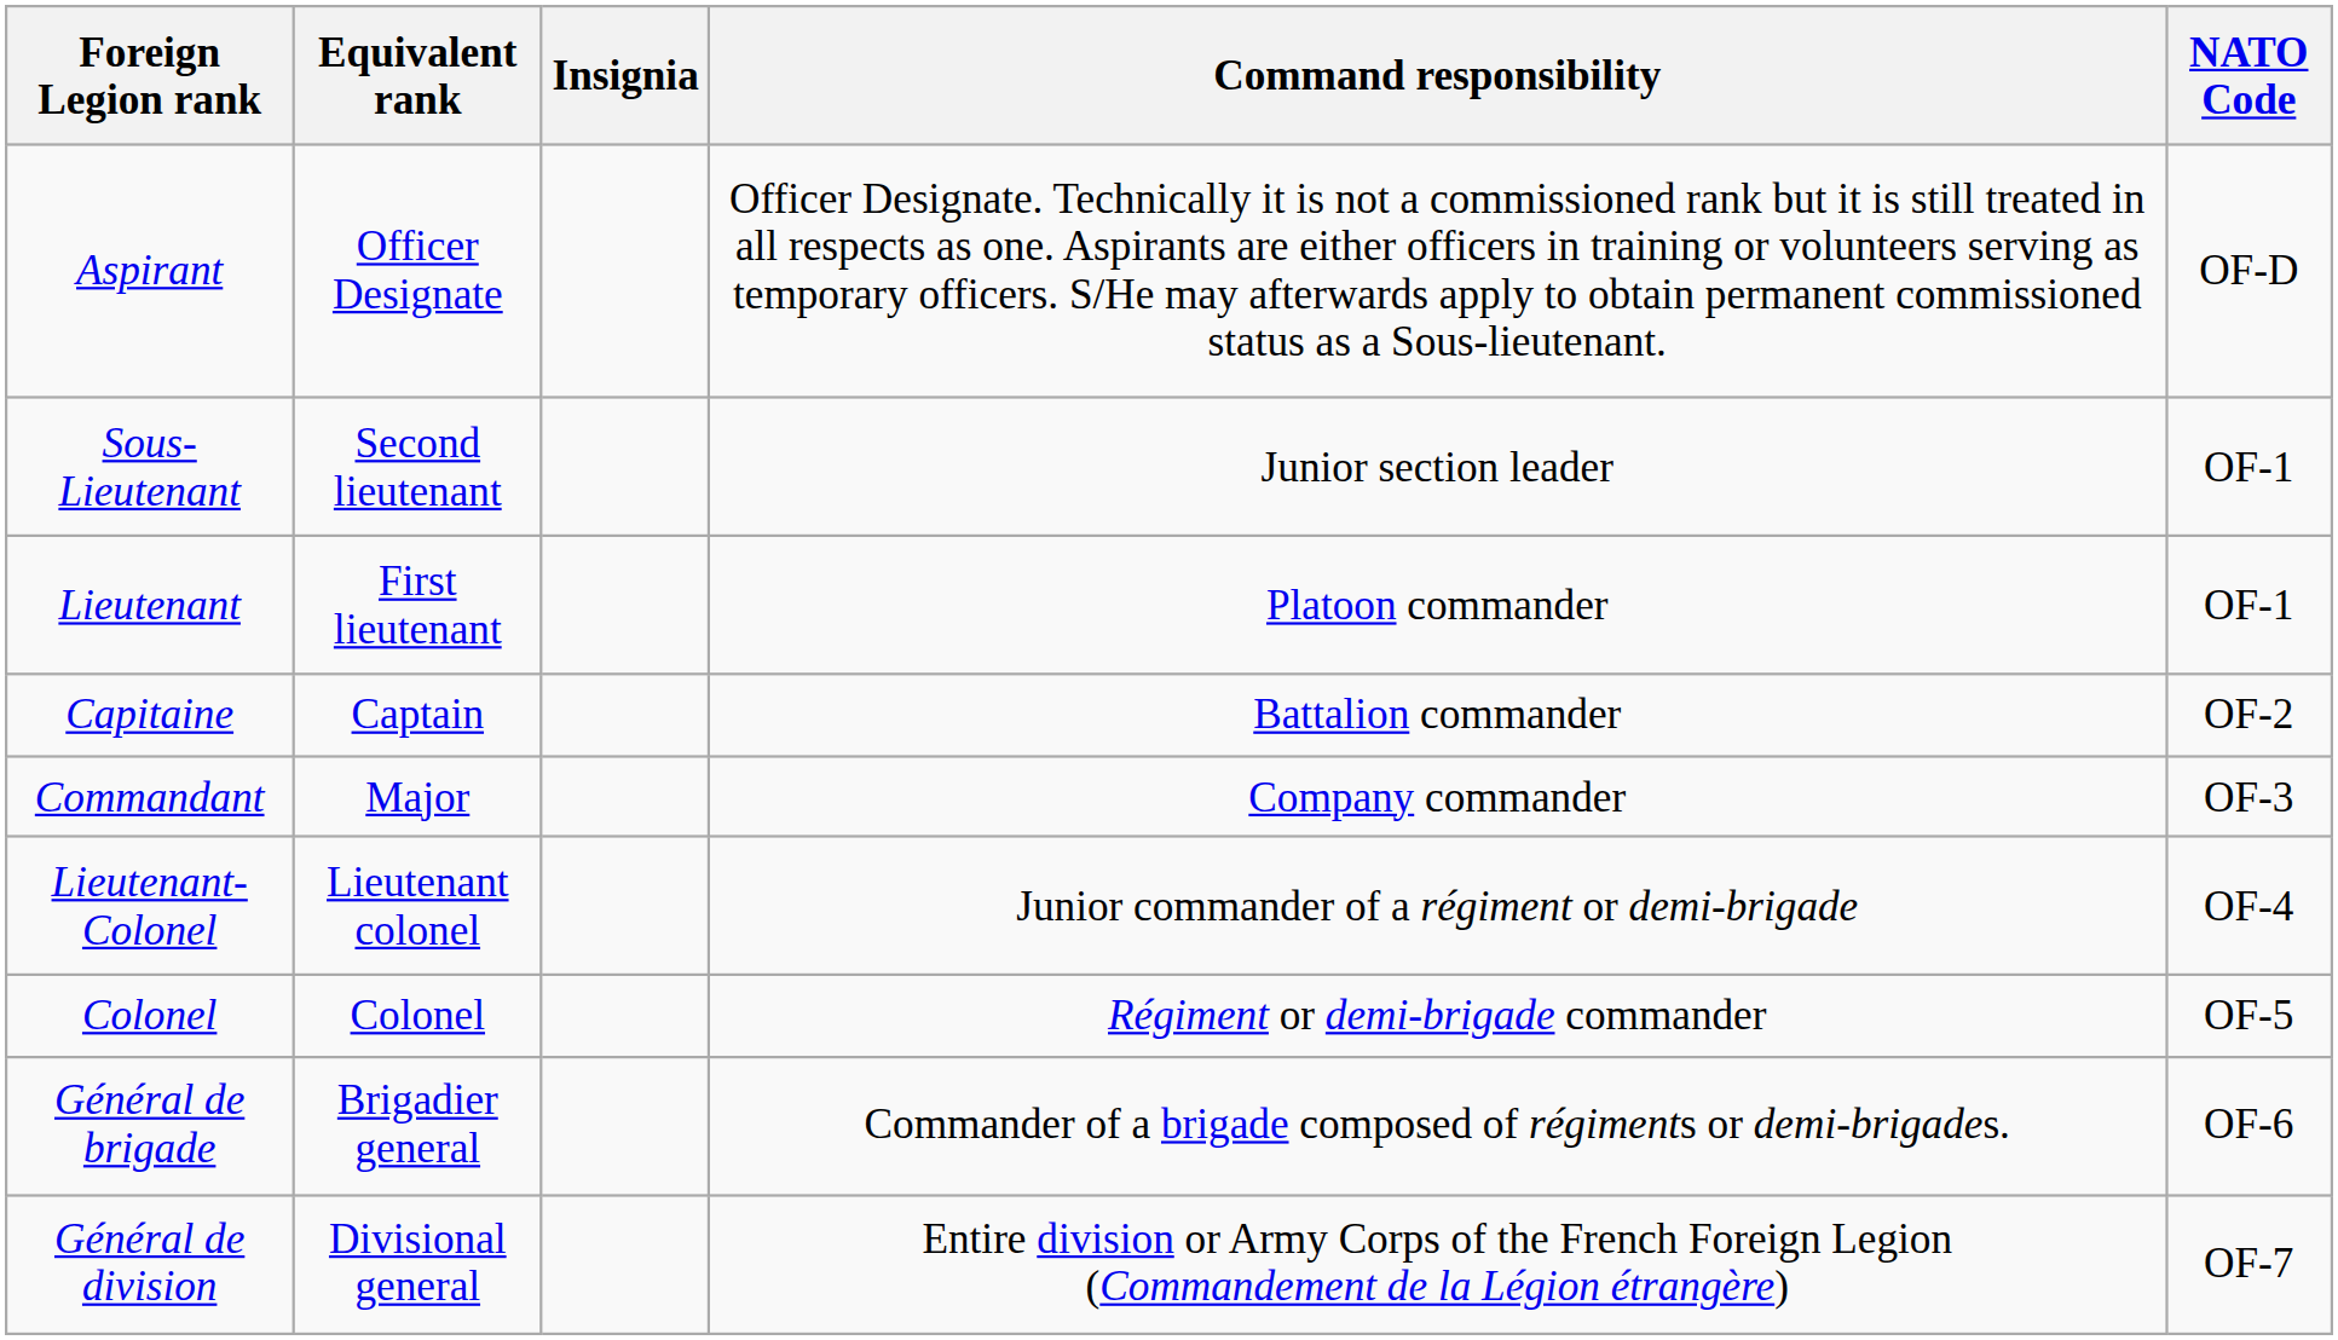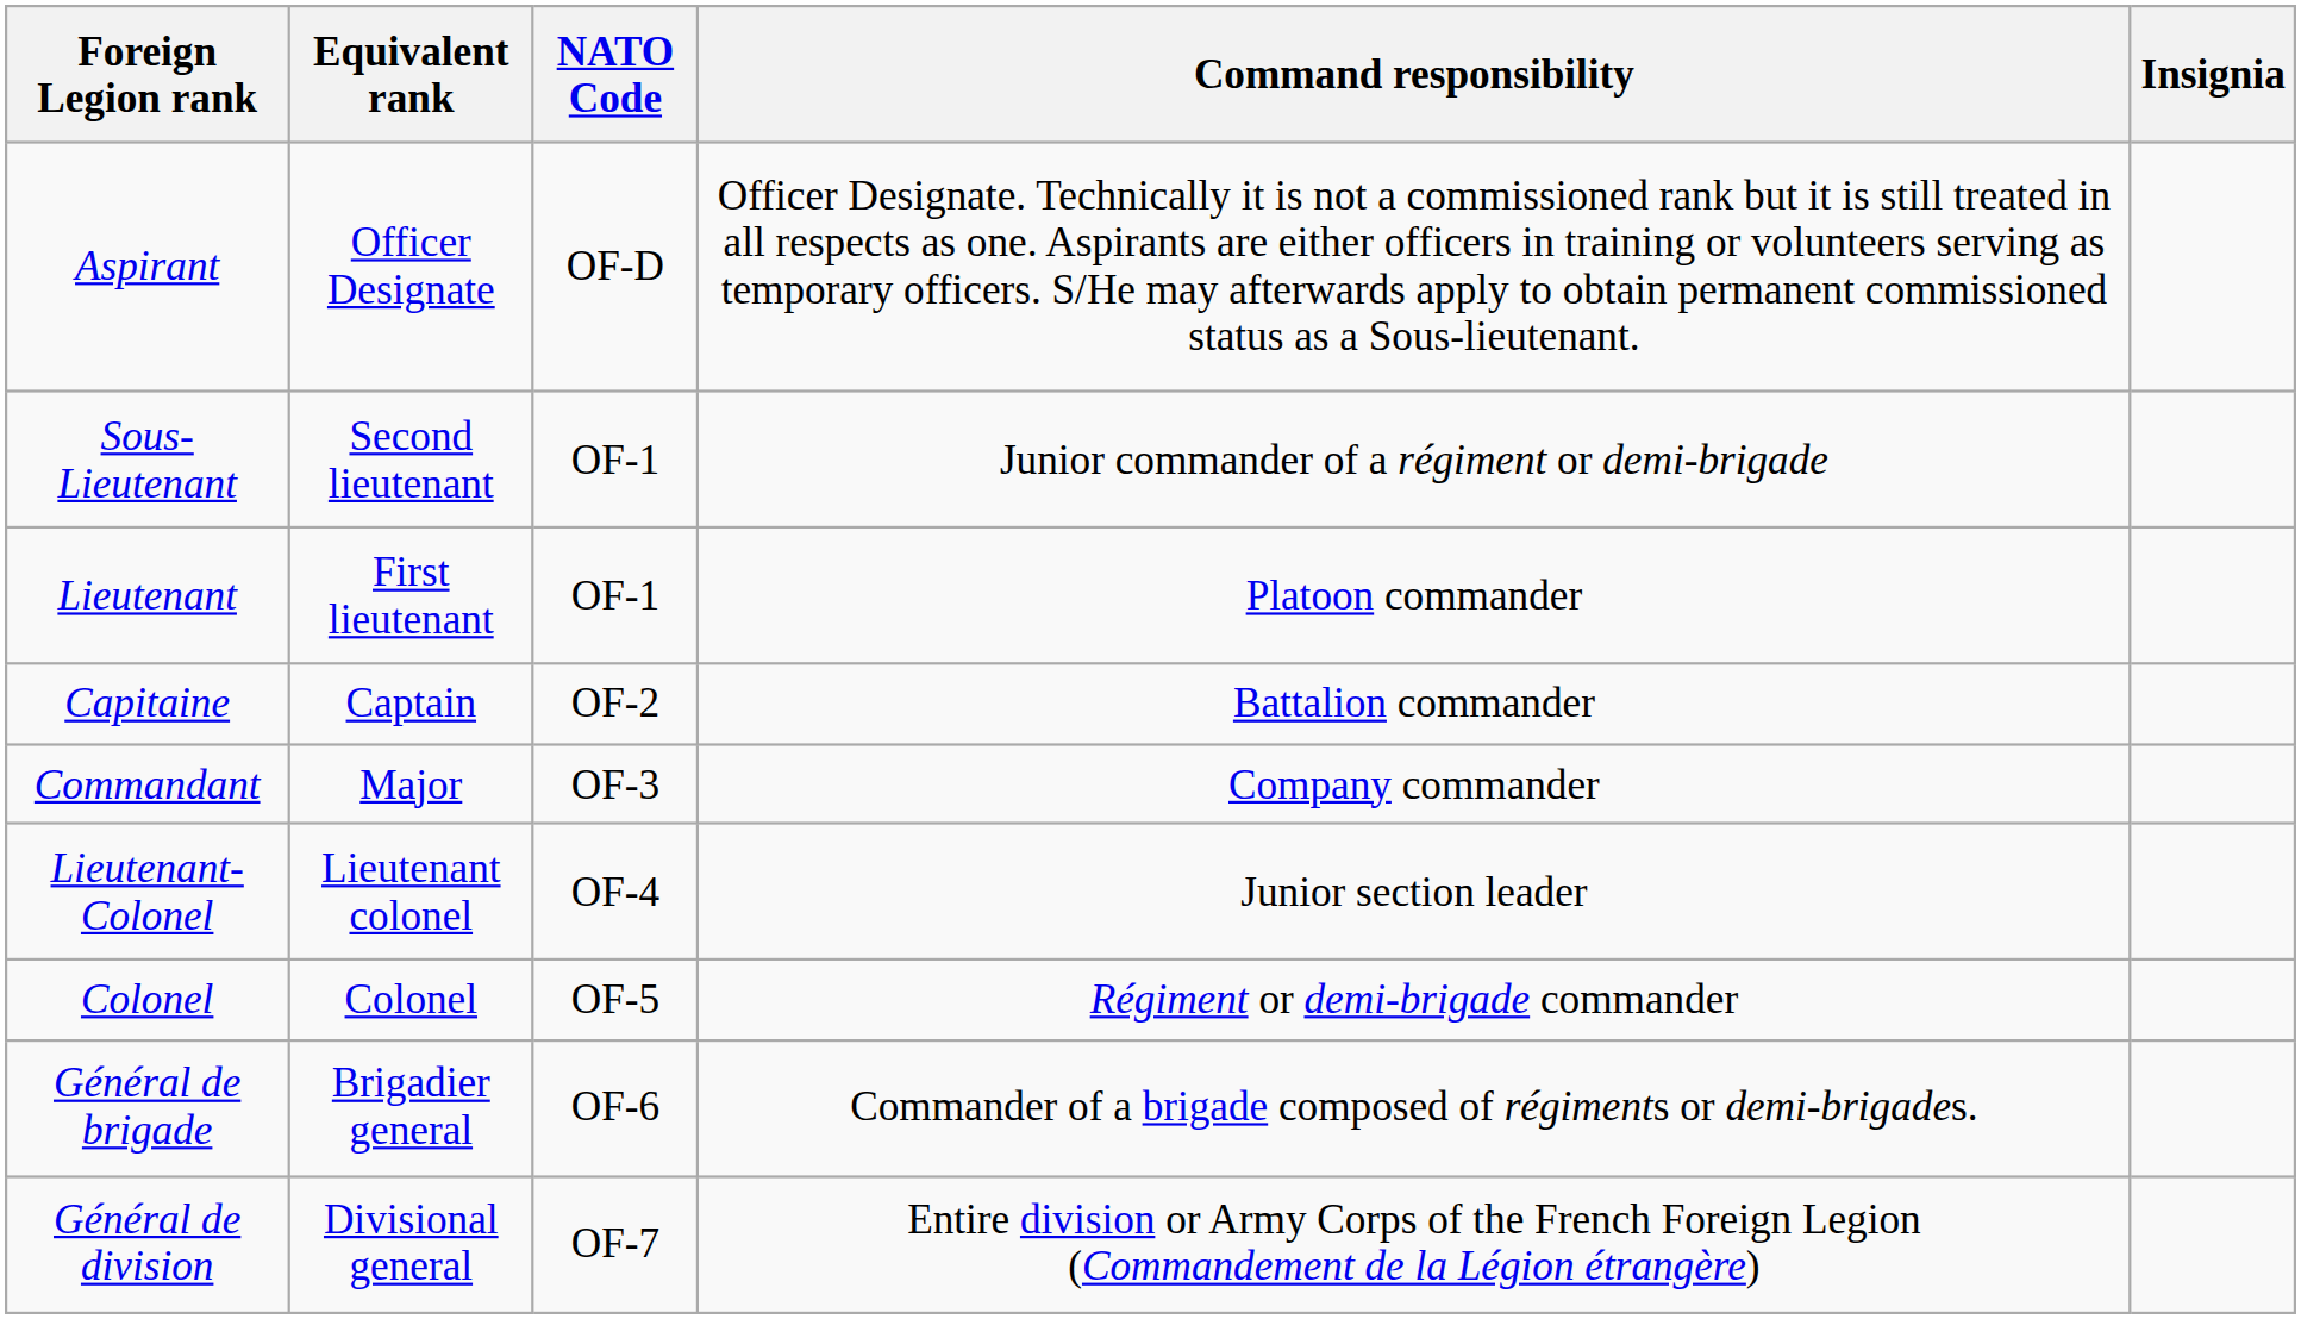columns swapped: NATO Code <-> Insignia
Sous-Lieutenant | Command responsibility: Junior section leader -> Junior commander of a régiment or demi-brigade
Lieutenant-Colonel | Command responsibility: Junior commander of a régiment or demi-brigade -> Junior section leader
